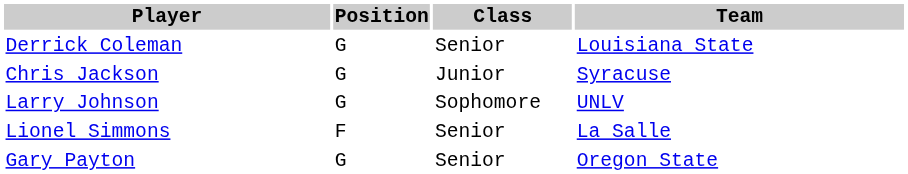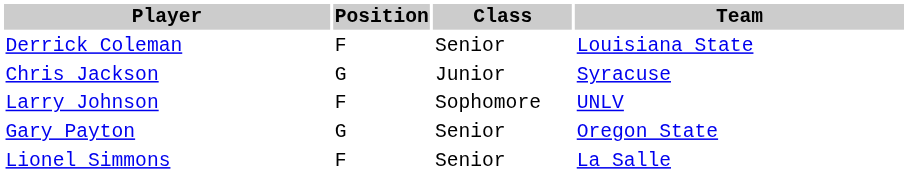Derrick Coleman | Position: G -> F
Larry Johnson | Position: G -> F
rows swapped: Gary Payton <-> Lionel Simmons
